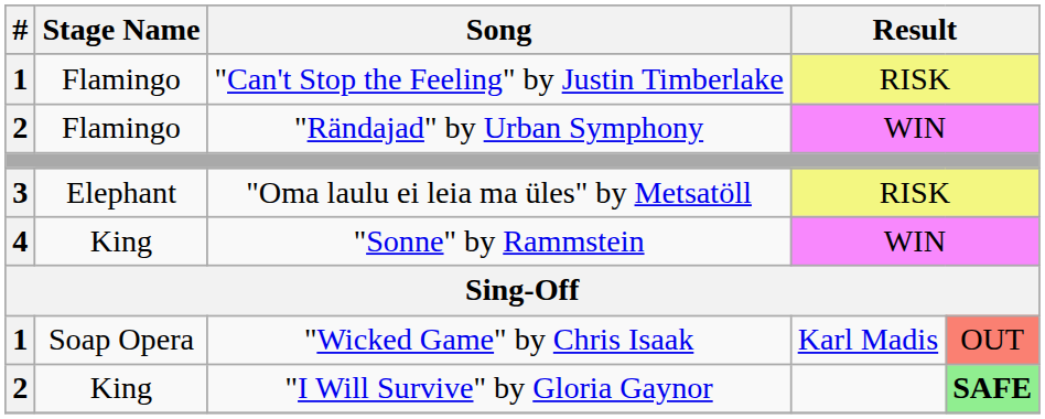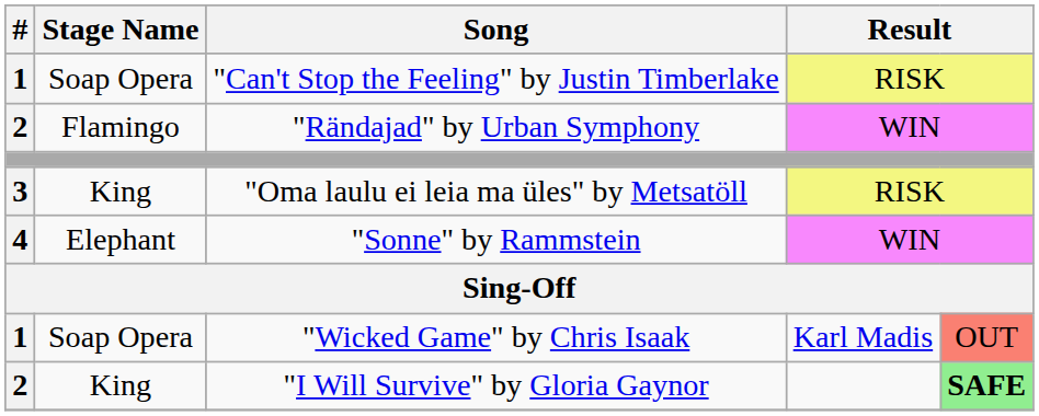"Can't Stop the Feeling" by Justin Timberlake | Stage Name: Flamingo -> Soap Opera
"Oma laulu ei leia ma üles" by Metsatöll | Stage Name: Elephant -> King
"Sonne" by Rammstein | Stage Name: King -> Elephant
